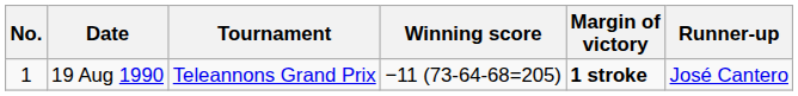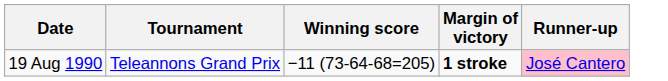- column: No. | 1
19 Aug 1990 | Runner-up: no background -> pink background
